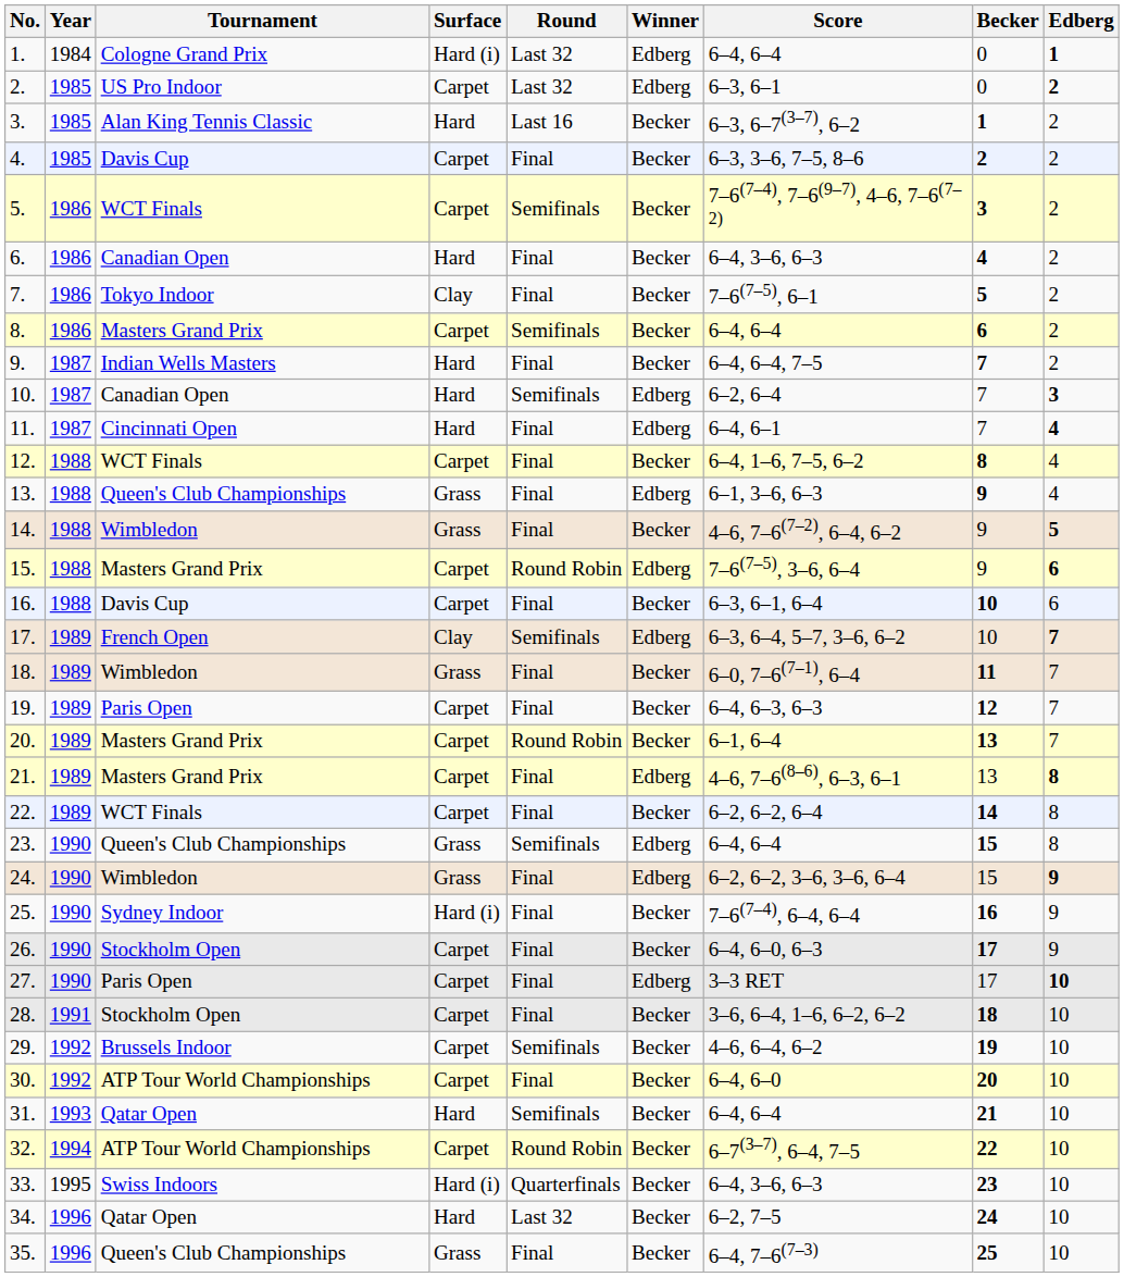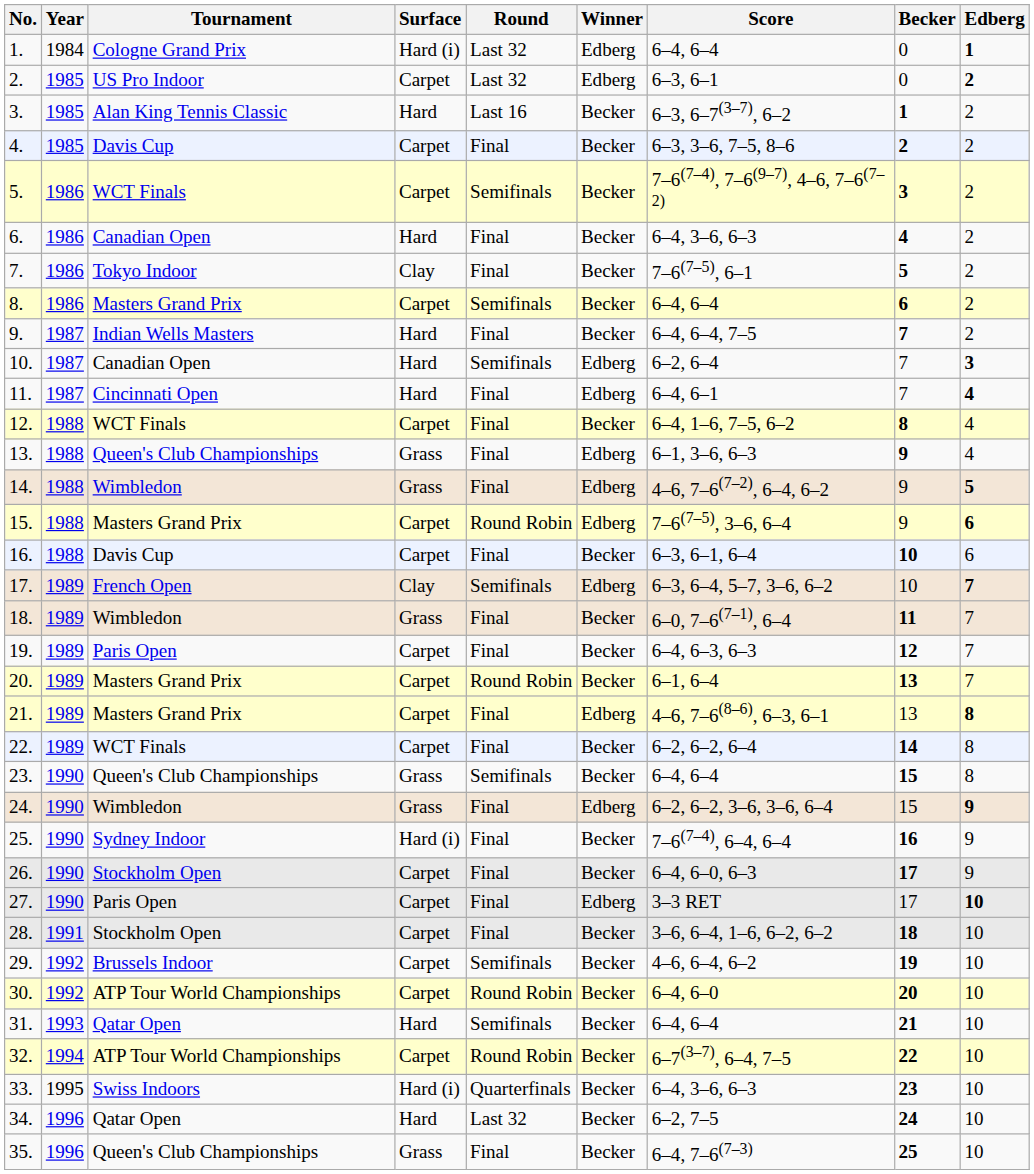14. | Winner: Becker -> Edberg
23. | Winner: Edberg -> Becker
30. | Round: Final -> Round Robin
